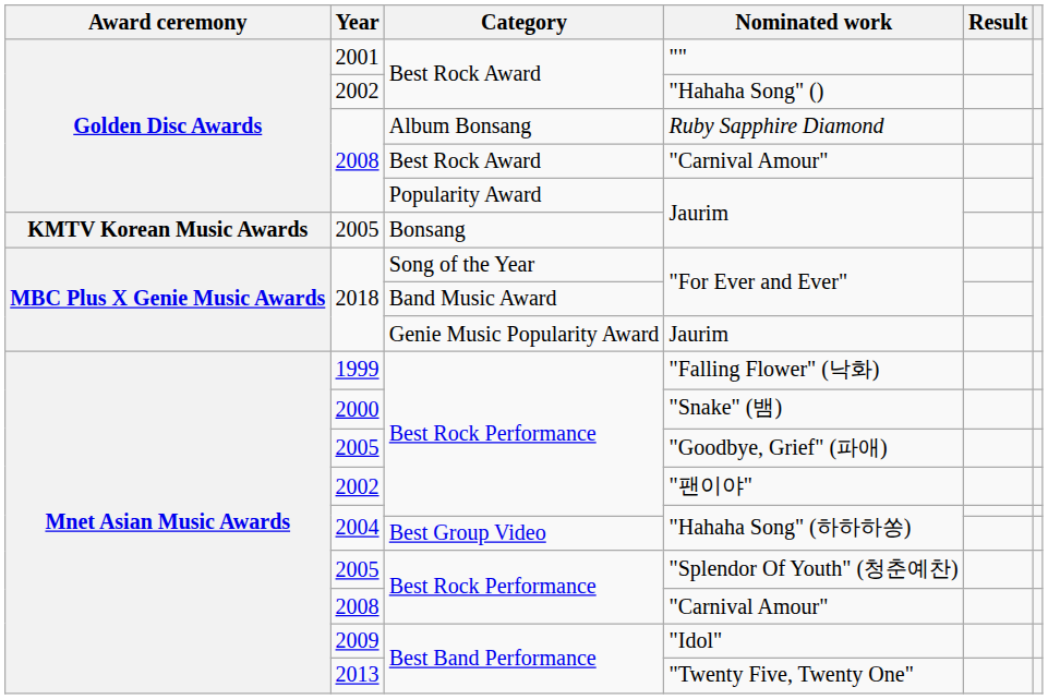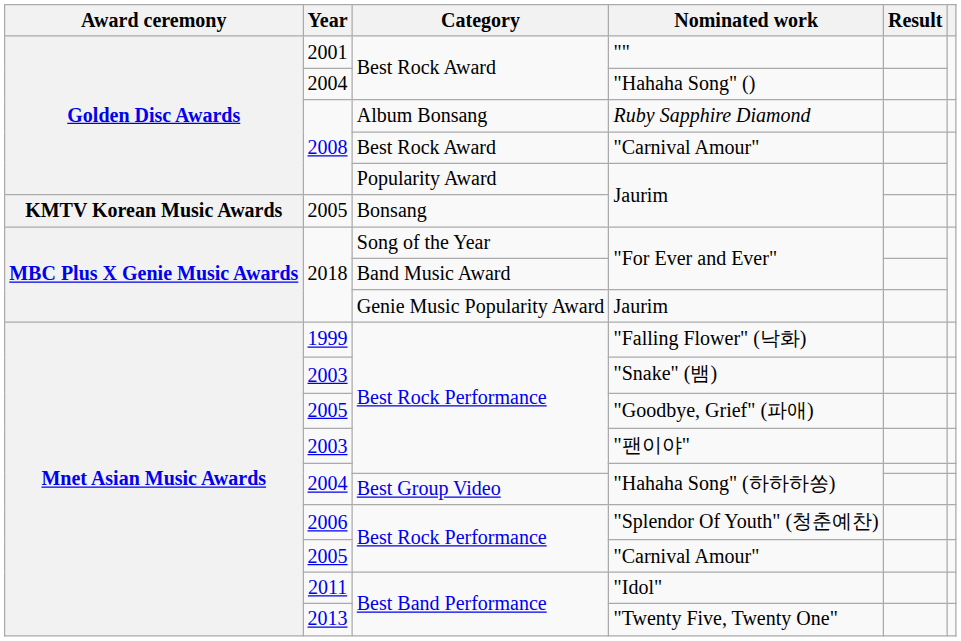"Hahaha Song" () | Year: 2002 -> 2004
"Snake" (뱀) | Year: 2000 -> 2003
"팬이야" | Year: 2002 -> 2003
"Splendor Of Youth" (청춘예찬) | Year: 2005 -> 2006
Best Rock Performance / "Carnival Amour" | Year: 2008 -> 2005
"Idol" | Year: 2009 -> 2011
